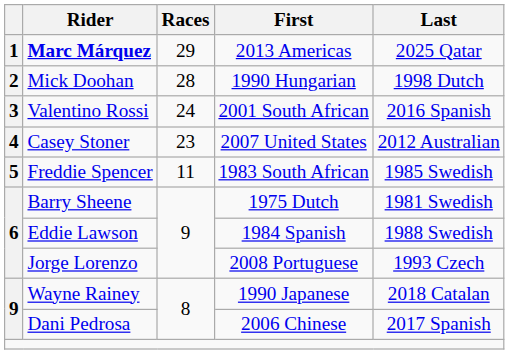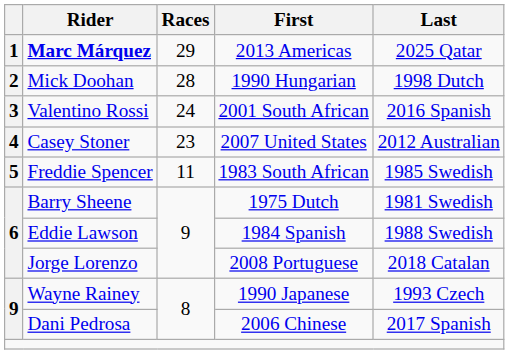Jorge Lorenzo | Last: 1993 Czech -> 2018 Catalan
Wayne Rainey | Last: 2018 Catalan -> 1993 Czech
